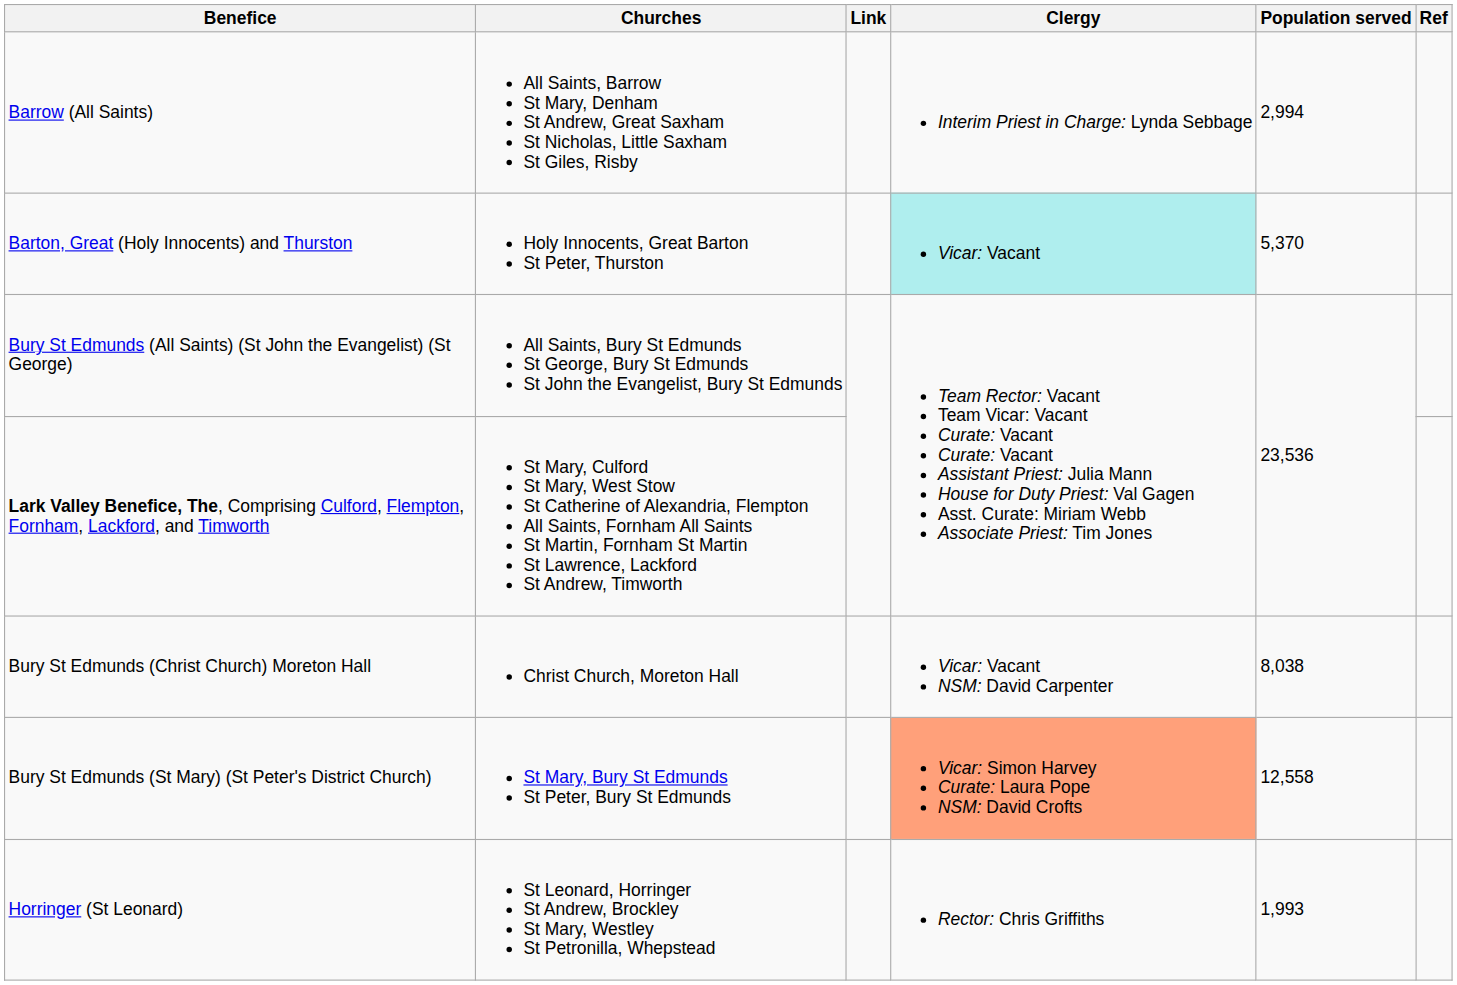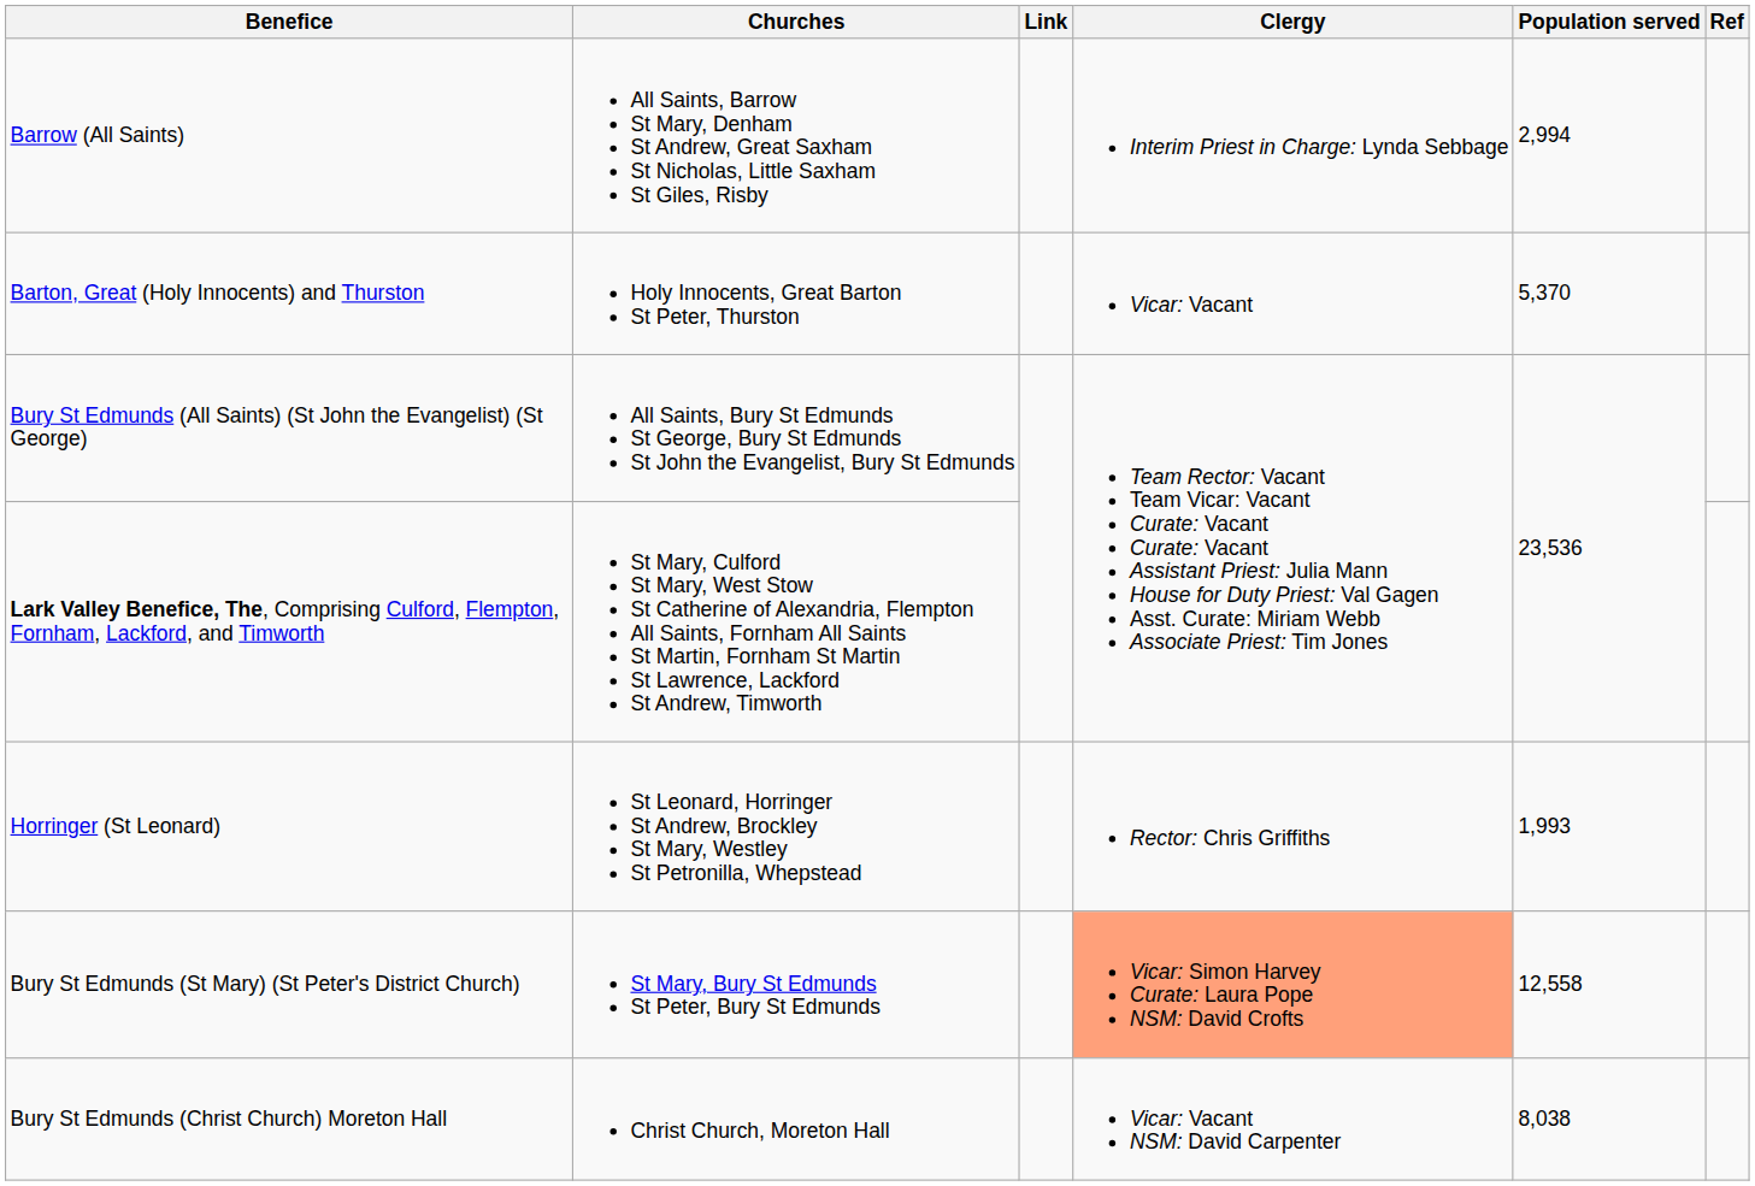Barton, Great (Holy Innocents) and Thurston | Clergy: paleturquoise background -> no background
rows swapped: Bury St Edmunds (Christ Church) Moreton Hall <-> Horringer (St Leonard)
